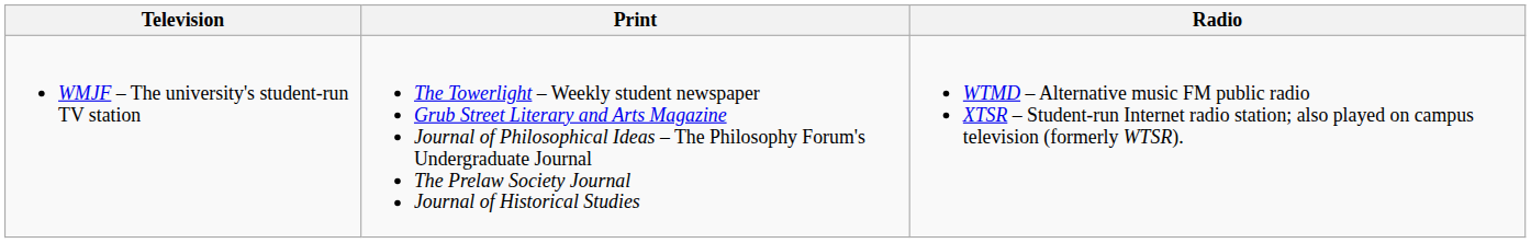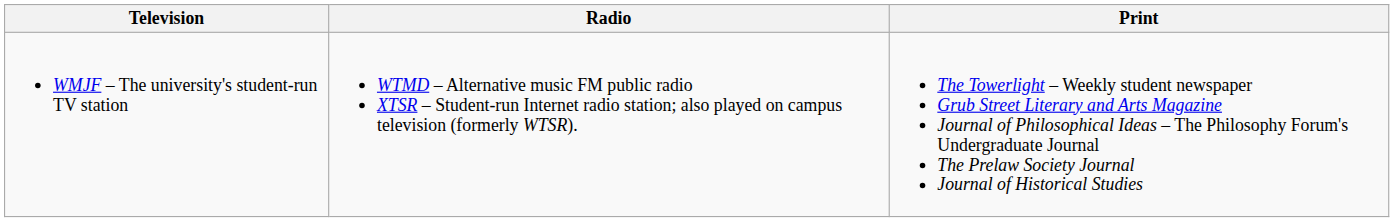columns swapped: Radio <-> Print
